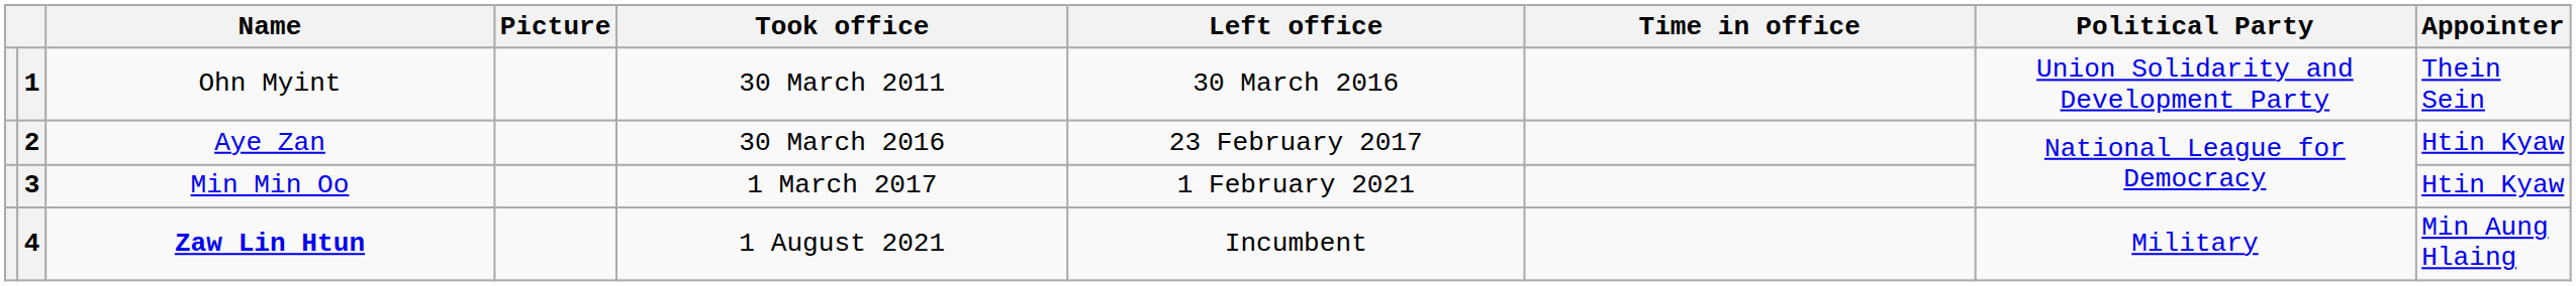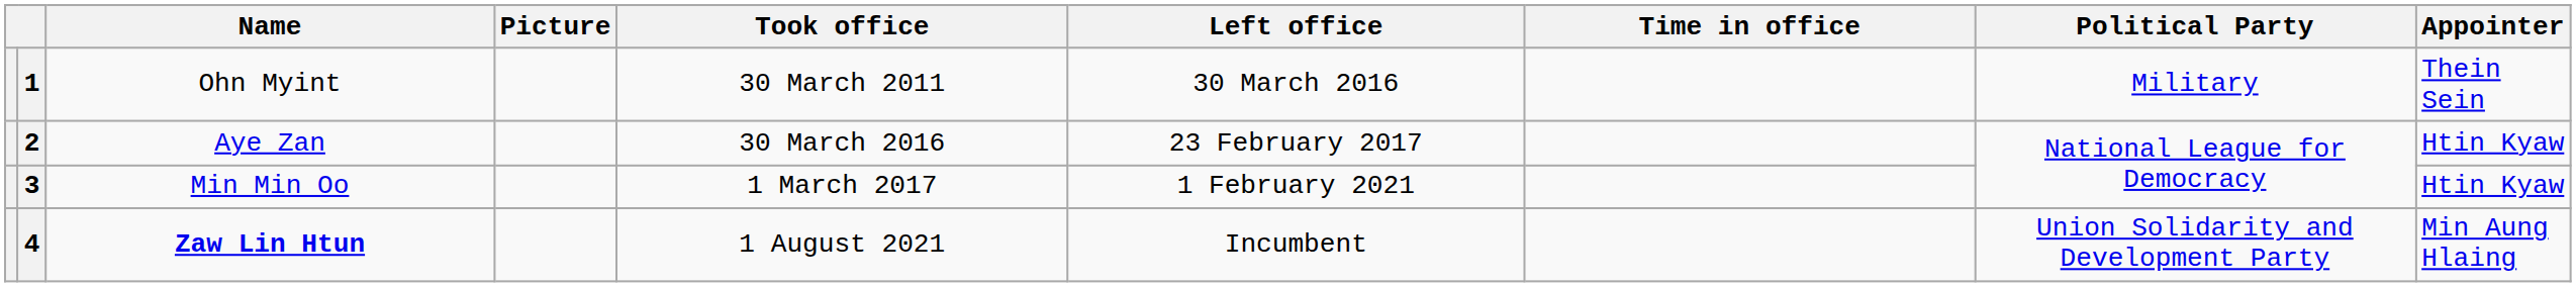1 | Political Party: Union Solidarity and Development Party -> Military
4 | Political Party: Military -> Union Solidarity and Development Party
